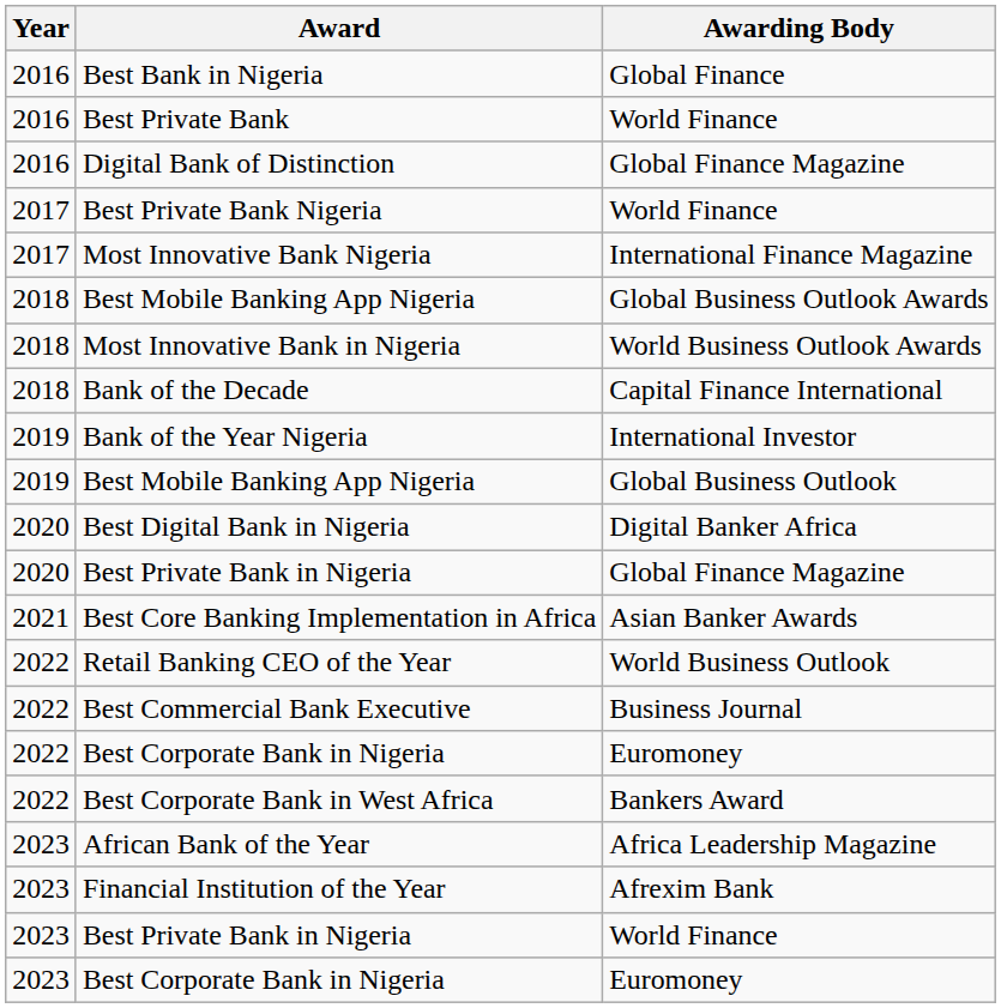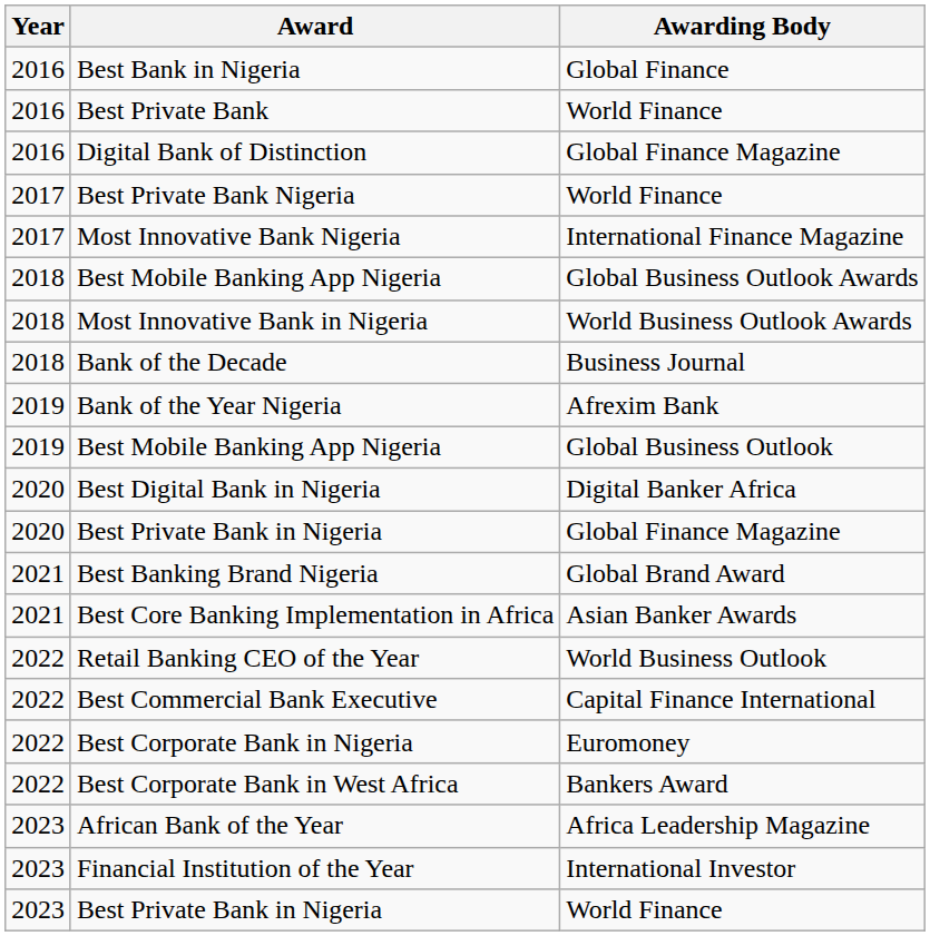Bank of the Decade | Awarding Body: Capital Finance International -> Business Journal
Bank of the Year Nigeria | Awarding Body: International Investor -> Afrexim Bank
+ row: 2021 | Best Banking Brand Nigeria | Global Brand Award
Best Commercial Bank Executive | Awarding Body: Business Journal -> Capital Finance International
Financial Institution of the Year | Awarding Body: Afrexim Bank -> International Investor
- row: 2023 | Best Corporate Bank in Nigeria | Euromoney
